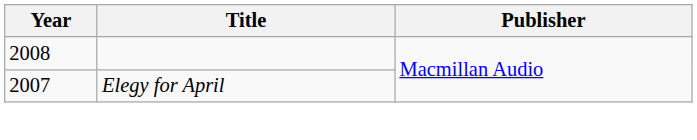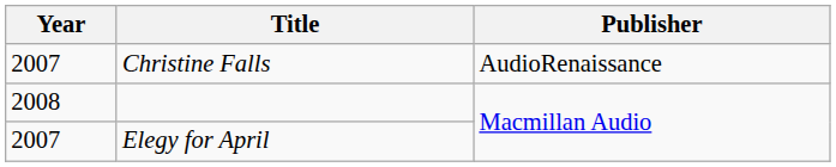+ row: 2007 | Christine Falls | AudioRenaissance
